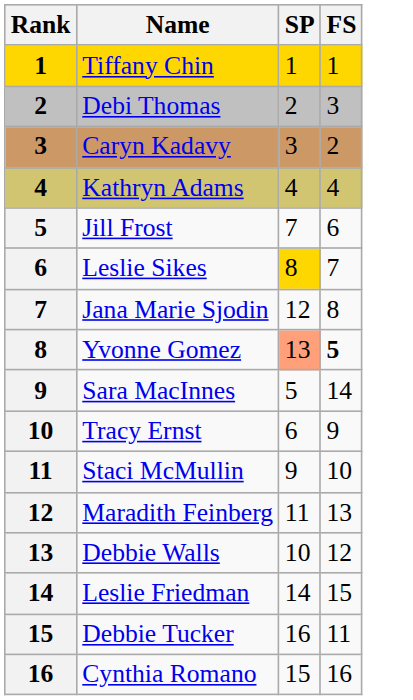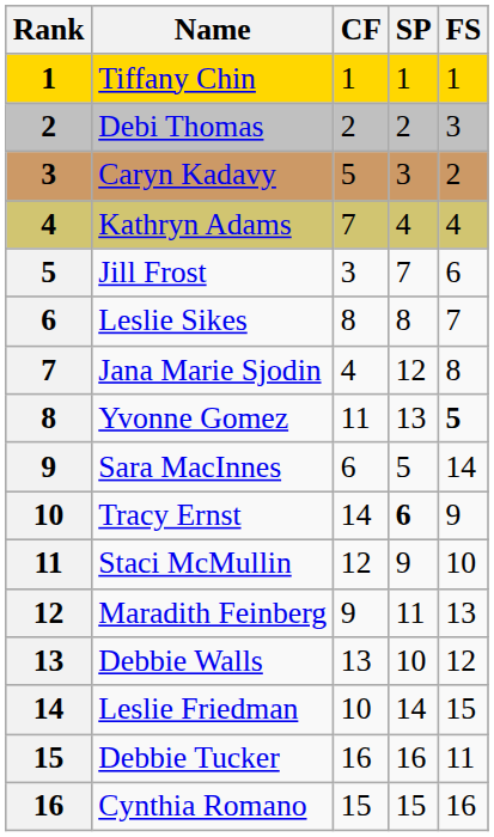+ column: CF | 1 | 2 | 5 | 7 | 3 | 8 | 4 | 11 | 6 | 14 | 12 | 9 | 13 | 10 | 16 | 15
Leslie Sikes | SP: gold background -> no background
Yvonne Gomez | SP: lightsalmon background -> no background
Tracy Ernst | SP: normal -> bold
